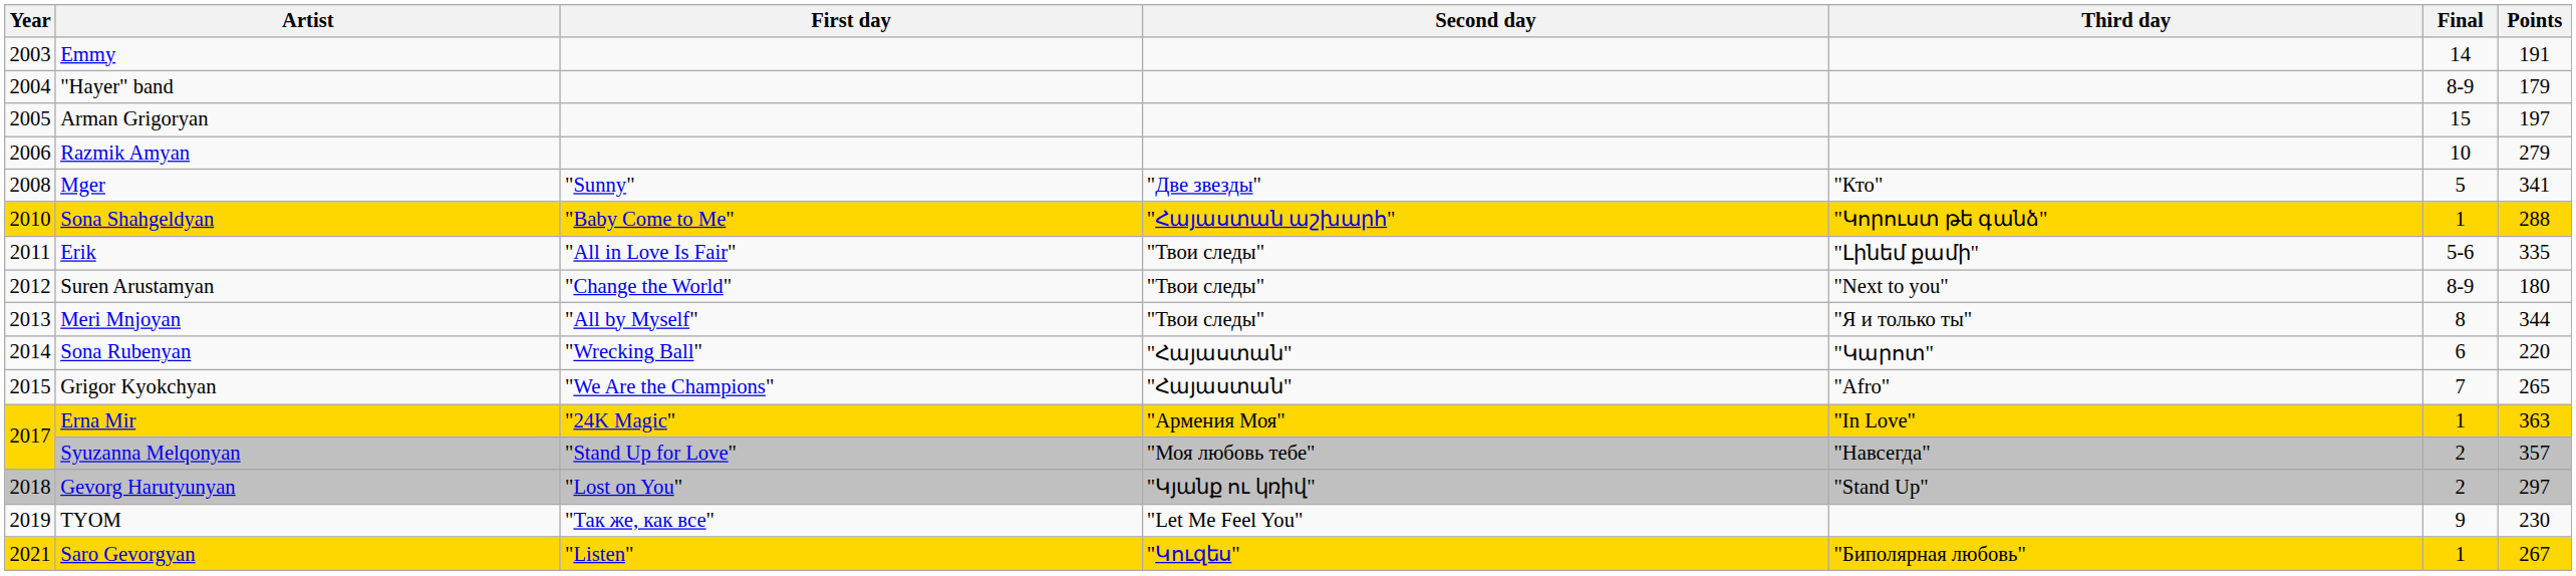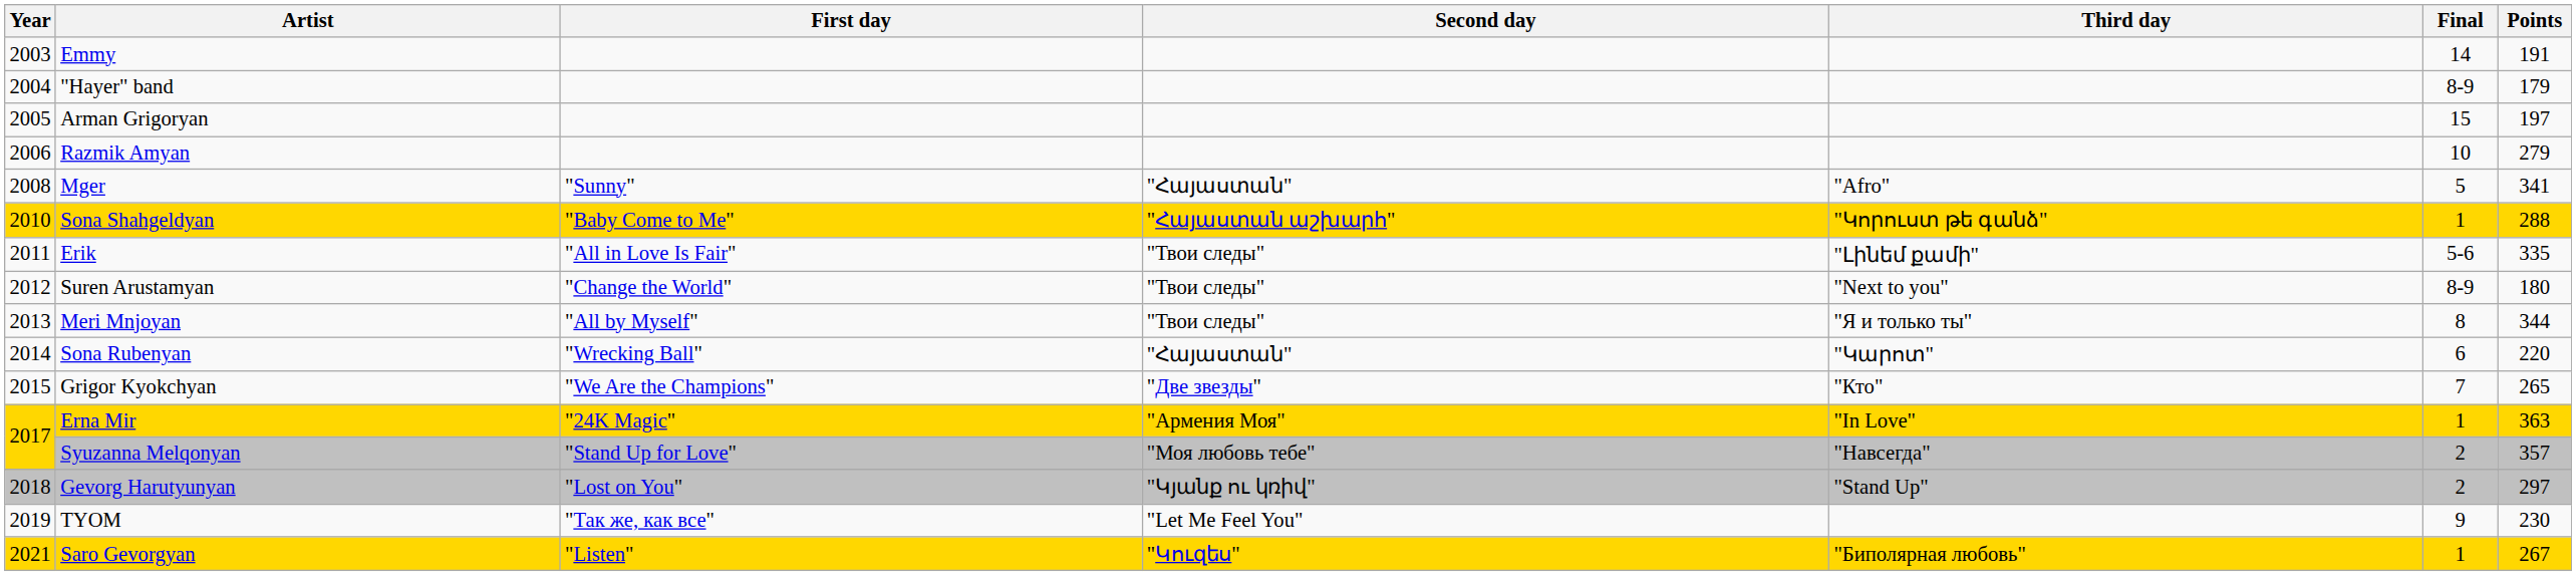Mger | Second day: "Две звезды" -> "Հայաստան"
Mger | Third day: "Кто" -> "Afro"
Grigor Kyokchyan | Second day: "Հայաստան" -> "Две звезды"
Grigor Kyokchyan | Third day: "Afro" -> "Кто"
